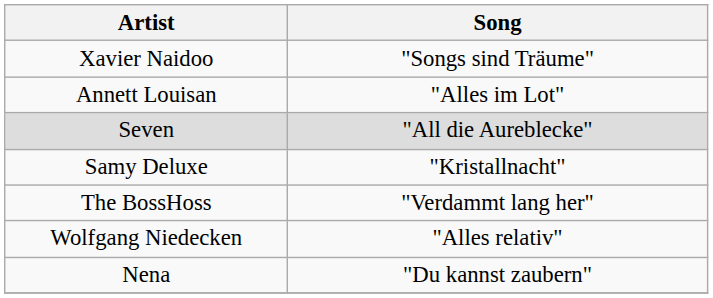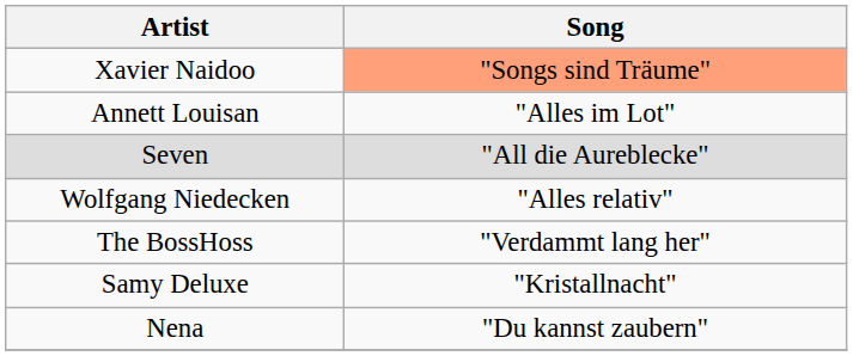Xavier Naidoo | Song: no background -> lightsalmon background
rows swapped: Wolfgang Niedecken <-> Samy Deluxe
